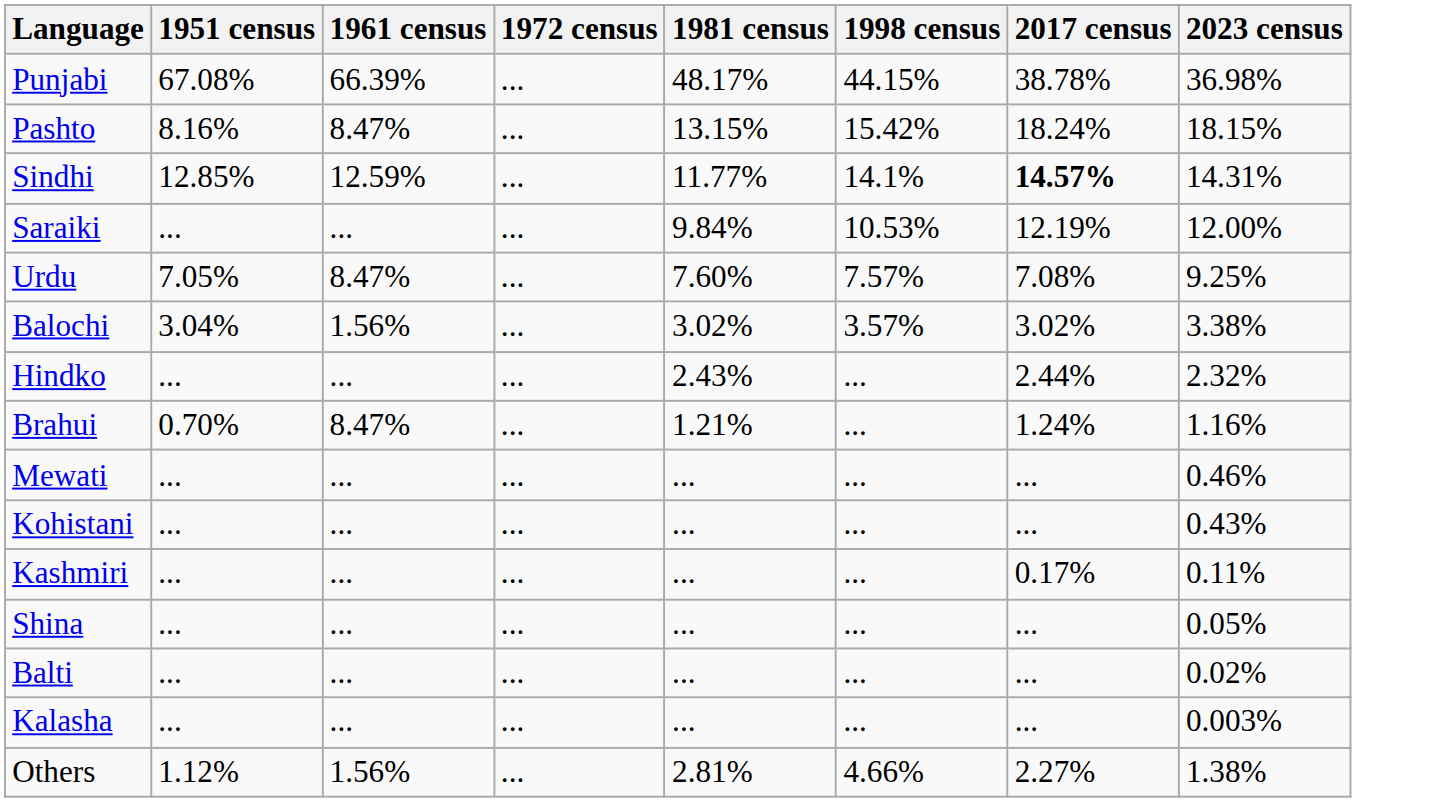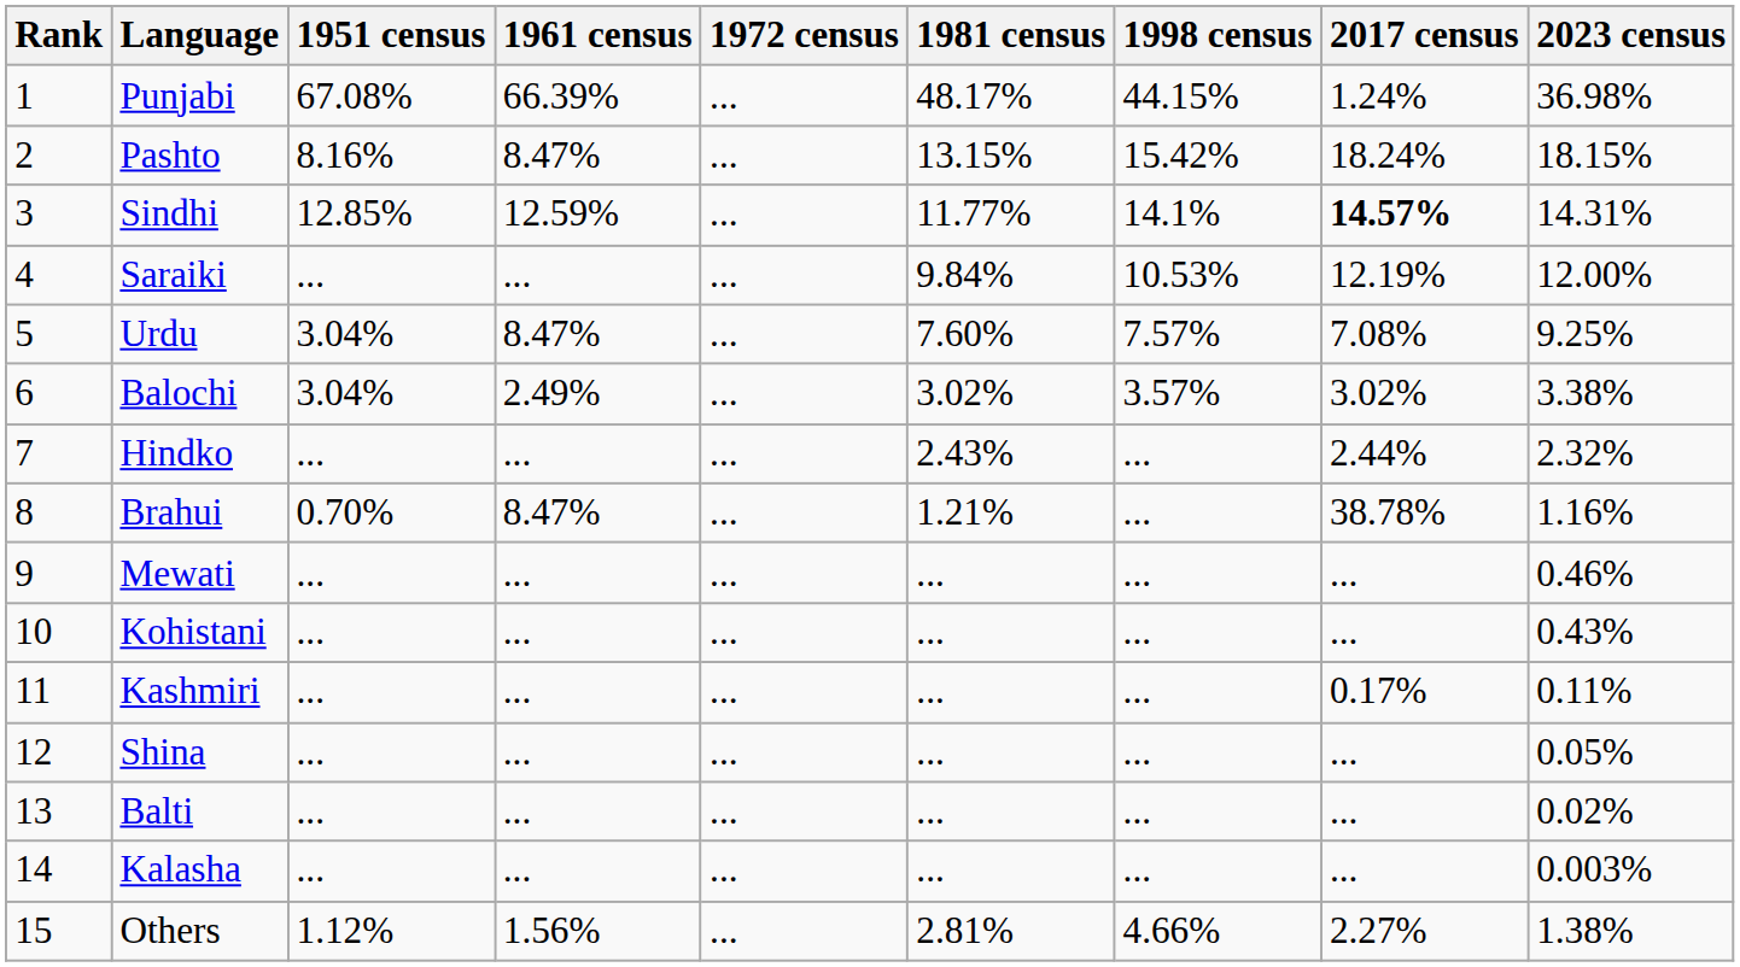+ column: Rank | 1 | 2 | 3 | 4 | 5 | 6 | 7 | 8 | 9 | 10 | 11 | 12 | 13 | 14 | 15
Punjabi | 2017 census: 38.78% -> 1.24%
Urdu | 1951 census: 7.05% -> 3.04%
Balochi | 1961 census: 1.56% -> 2.49%
Brahui | 2017 census: 1.24% -> 38.78%
